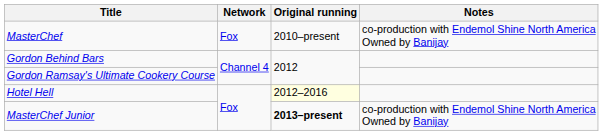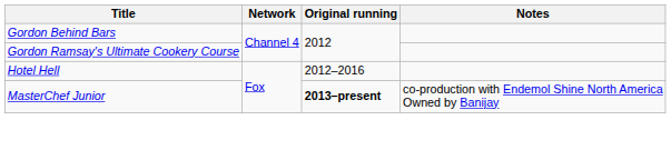- row: MasterChef | Fox | 2010–present | co-production with Endemol Shine North America Owned by Banijay
Hotel Hell | Original running: lightyellow background -> no background
